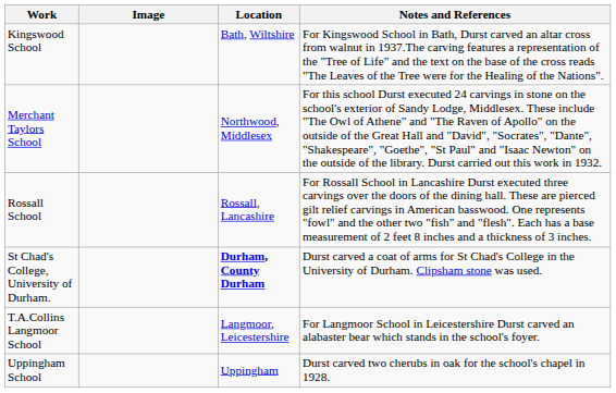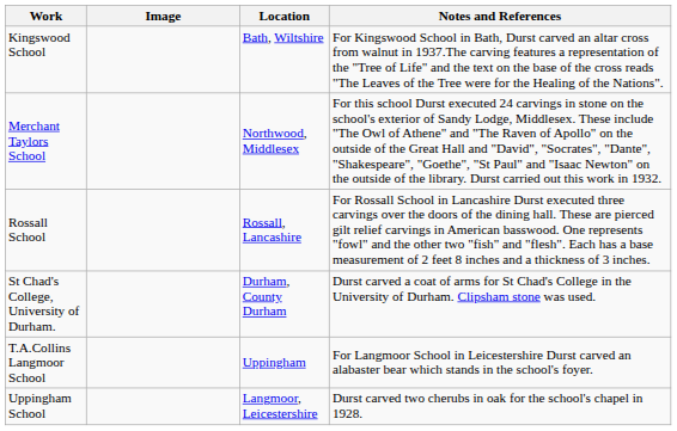St Chad's College, University of Durham. | Location: bold -> normal
T.A.Collins Langmoor School | Location: Langmoor, Leicestershire -> Uppingham
Uppingham School | Location: Uppingham -> Langmoor, Leicestershire
